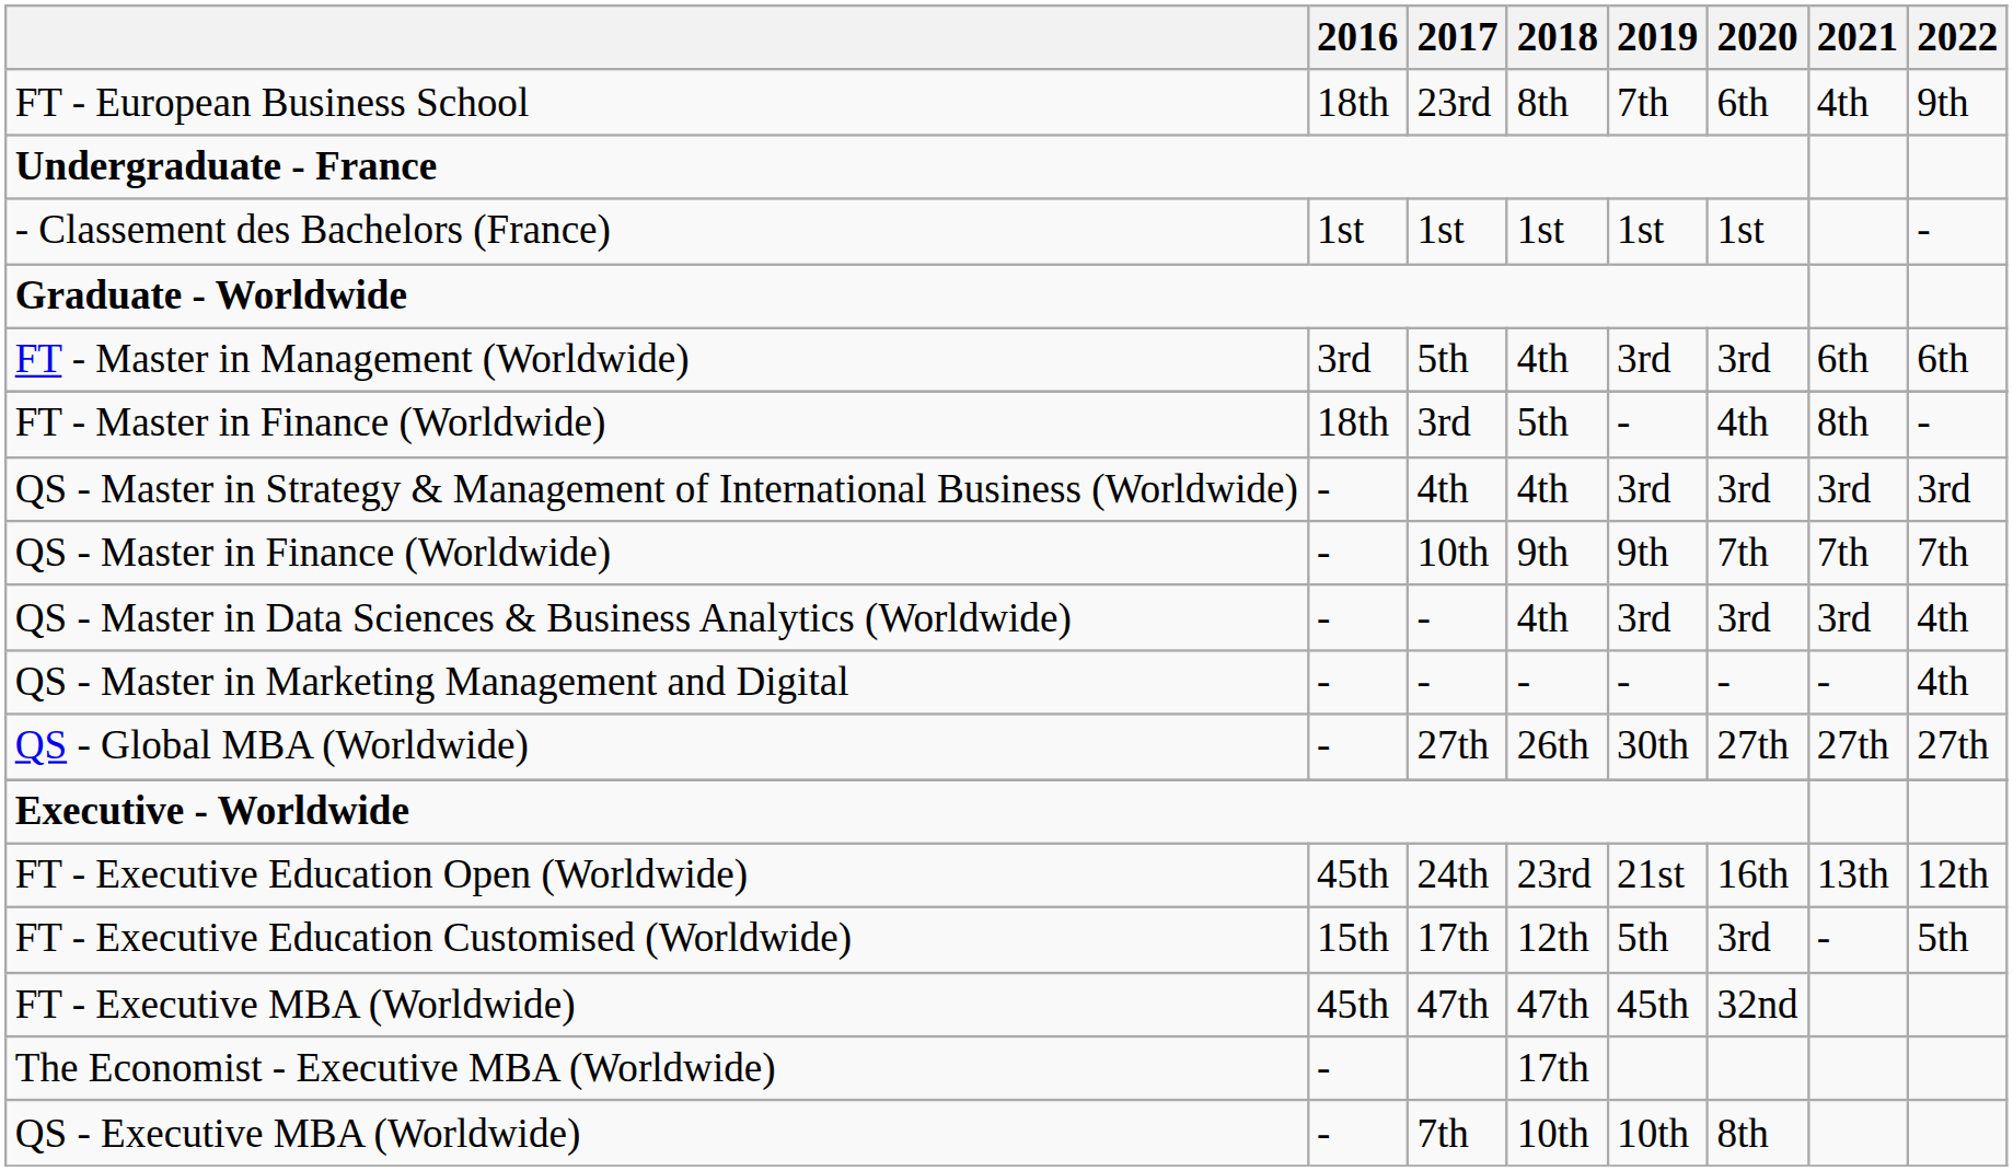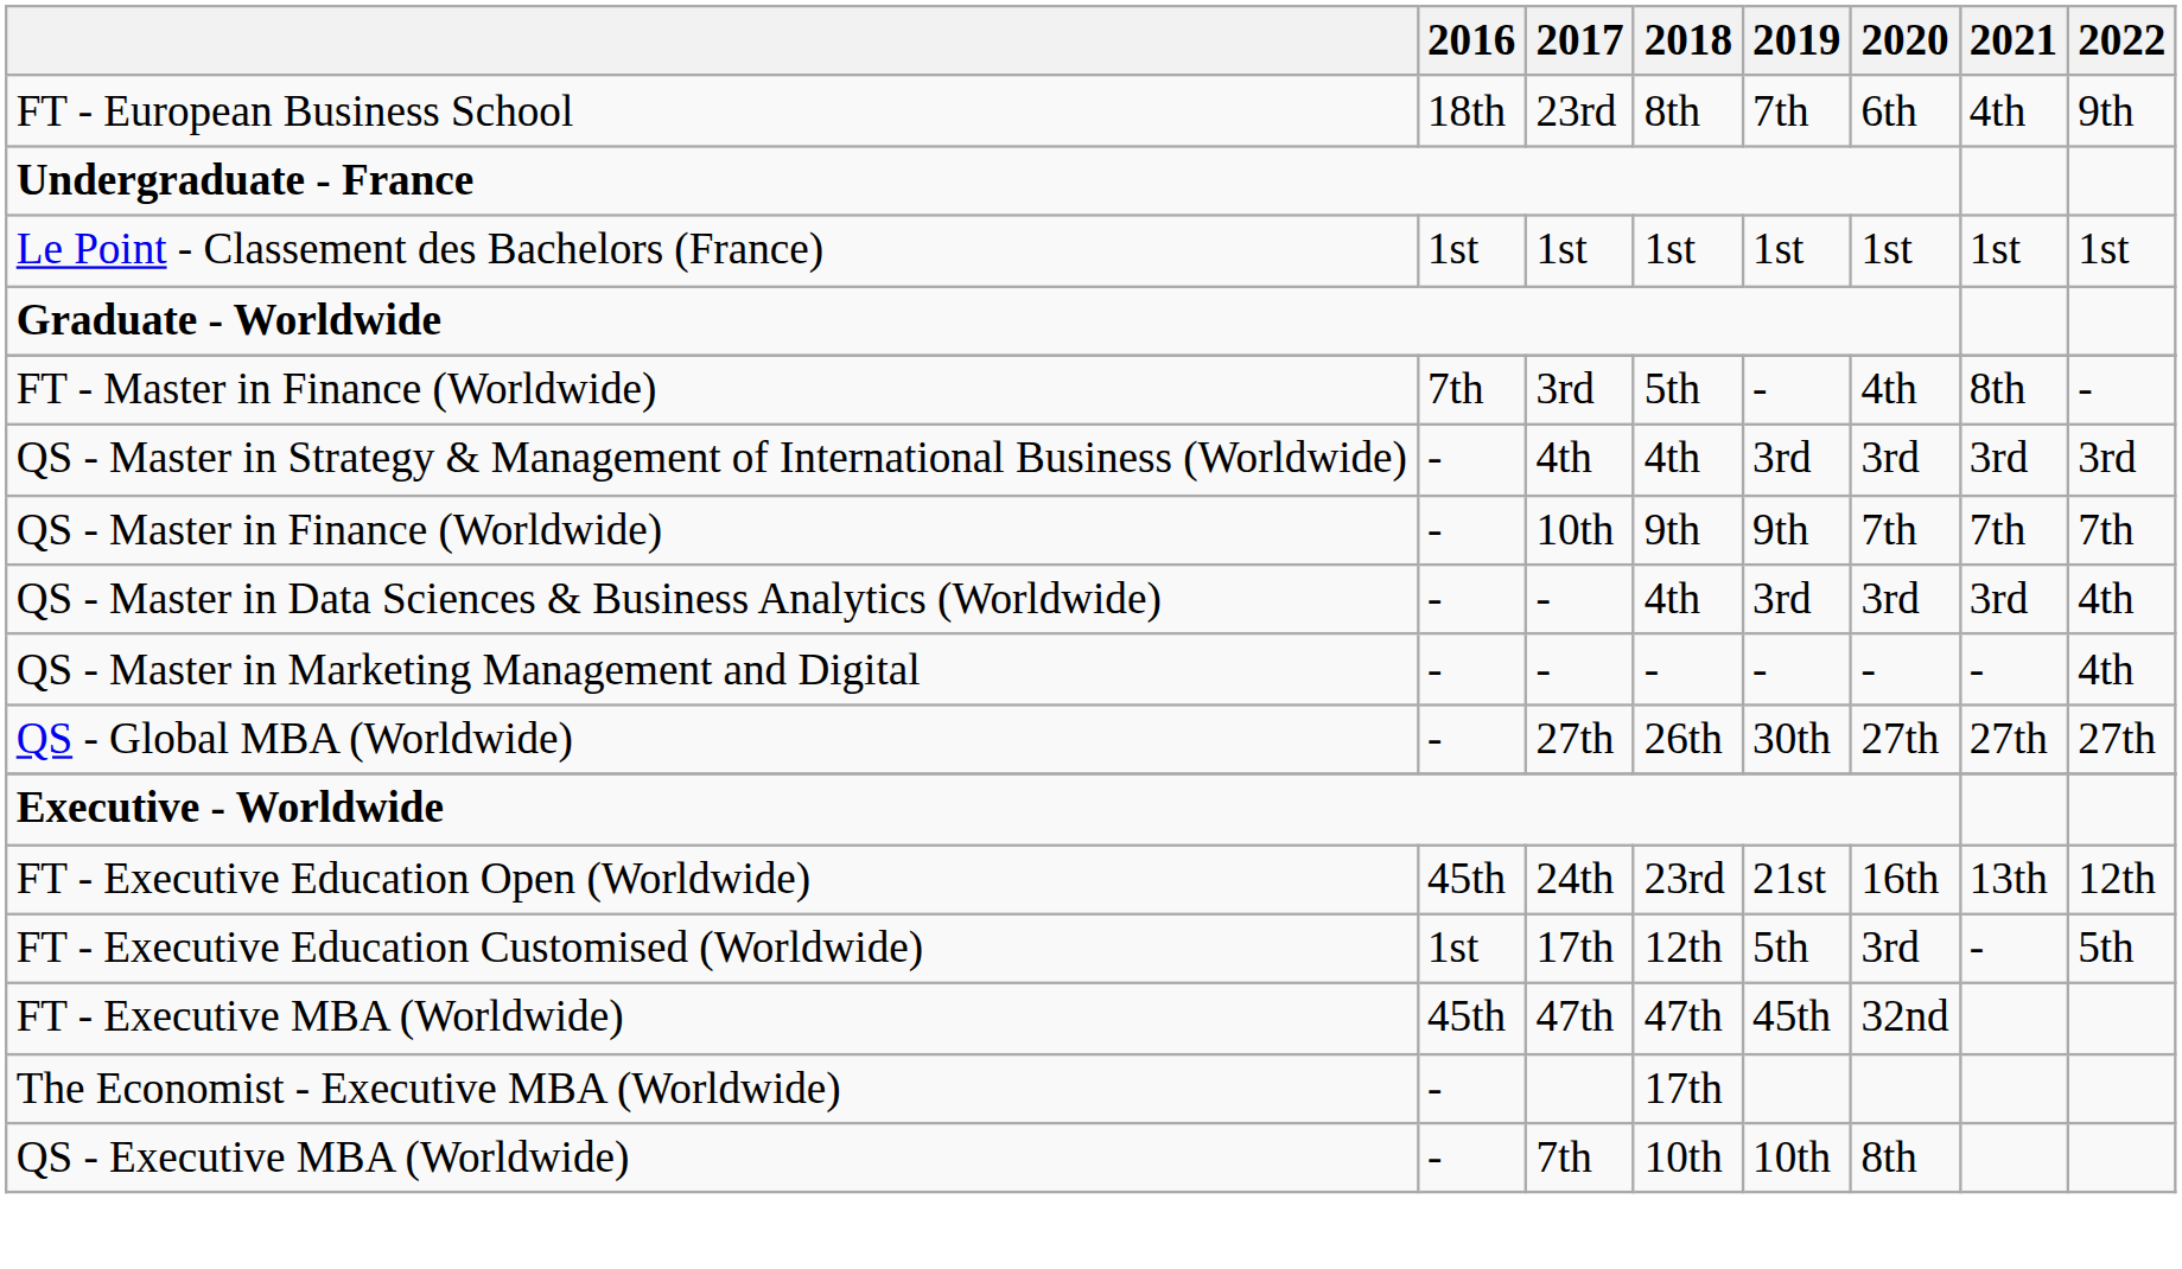+ row: Le Point - Classement des Bachelors (France) | 1st | 1st | 1st | 1st | 1st | 1st | 1st
- row: - Classement des Bachelors (France) | 1st | 1st | 1st | 1st | 1st | -
- row: FT - Master in Management (Worldwide) | 3rd | 5th | 4th | 3rd | 3rd | 6th | 6th
FT - Master in Finance (Worldwide) | 2016: 18th -> 7th
FT - Executive Education Customised (Worldwide) | 2016: 15th -> 1st
